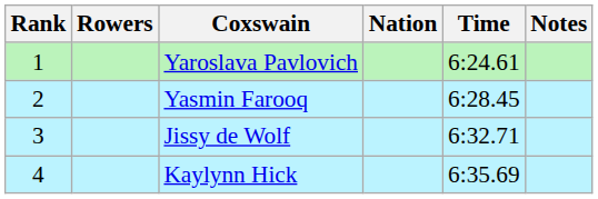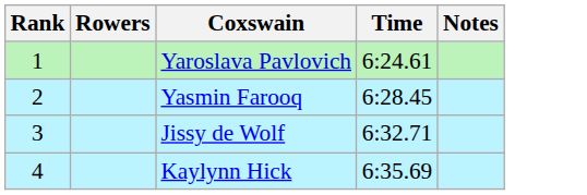- column: Nation
